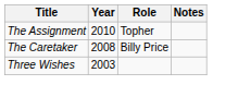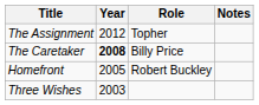The Assignment | Year: 2010 -> 2012
The Caretaker | Year: normal -> bold
+ row: Homefront | 2005 | Robert Buckley
